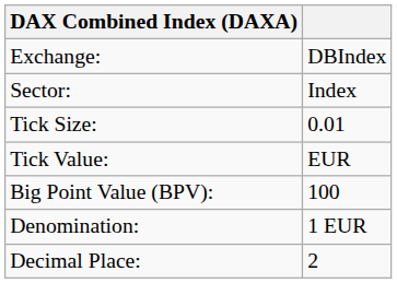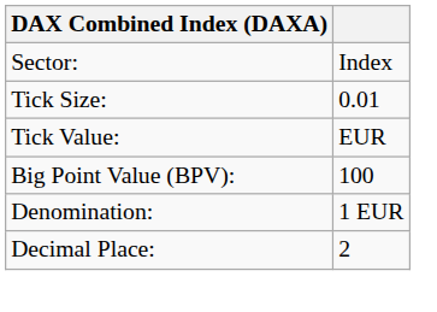- row: Exchange: | DBIndex
